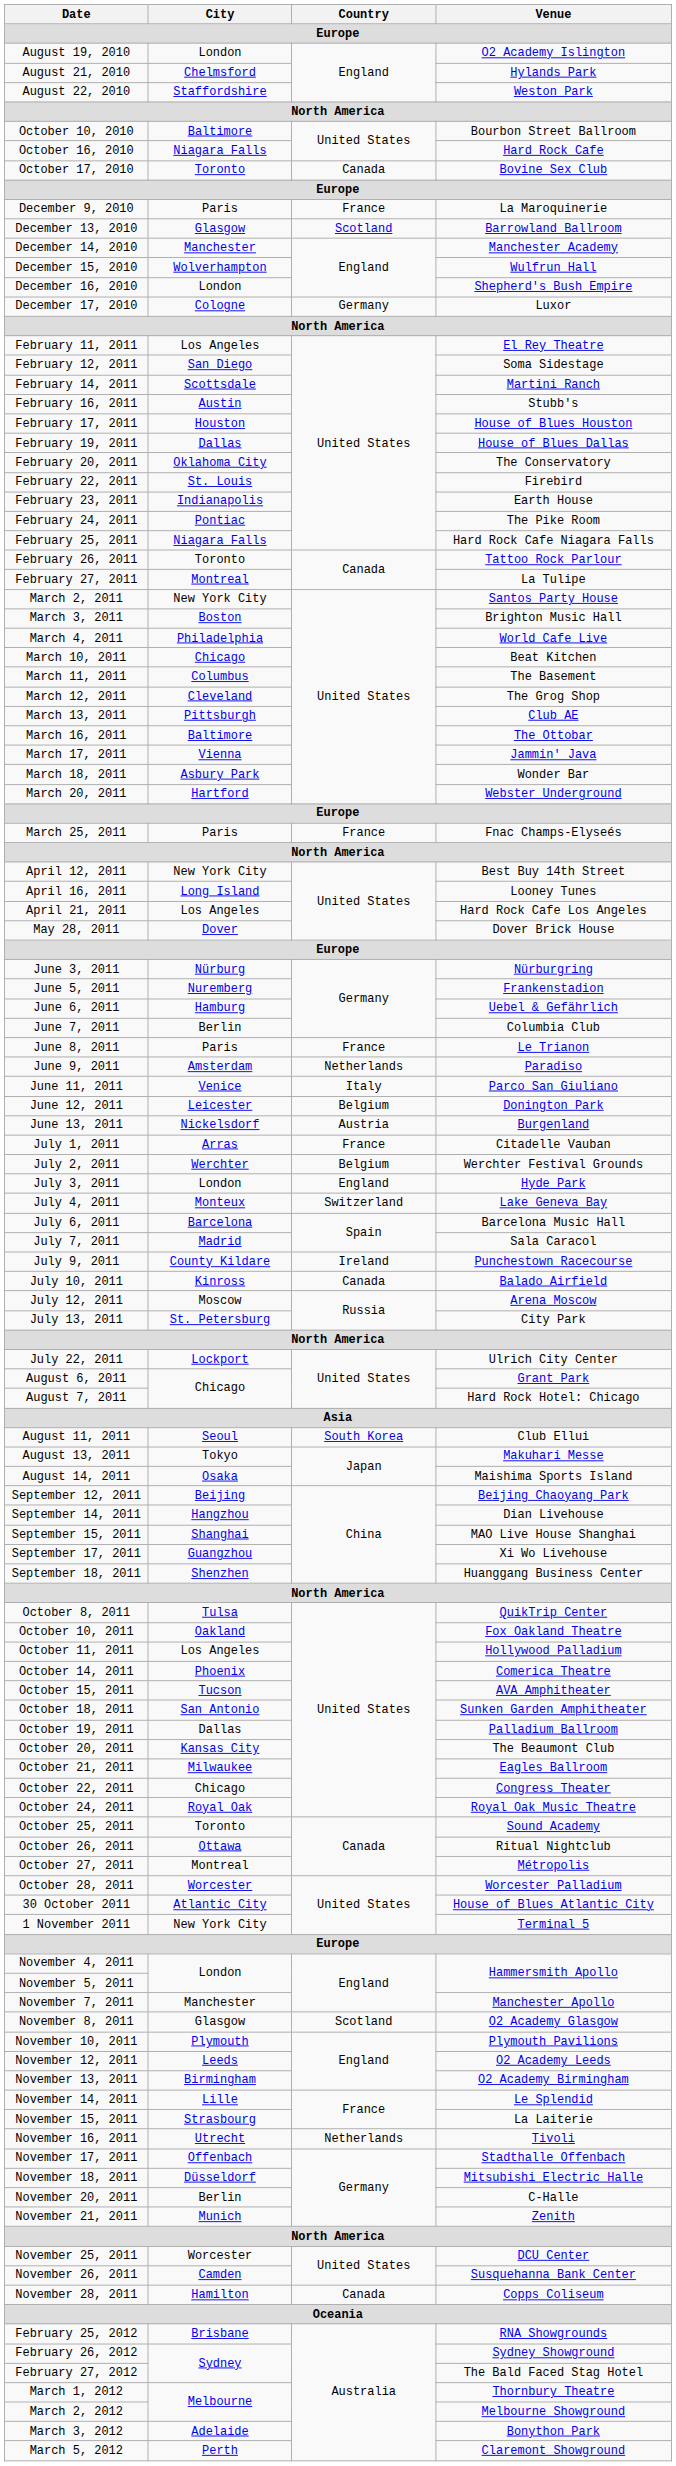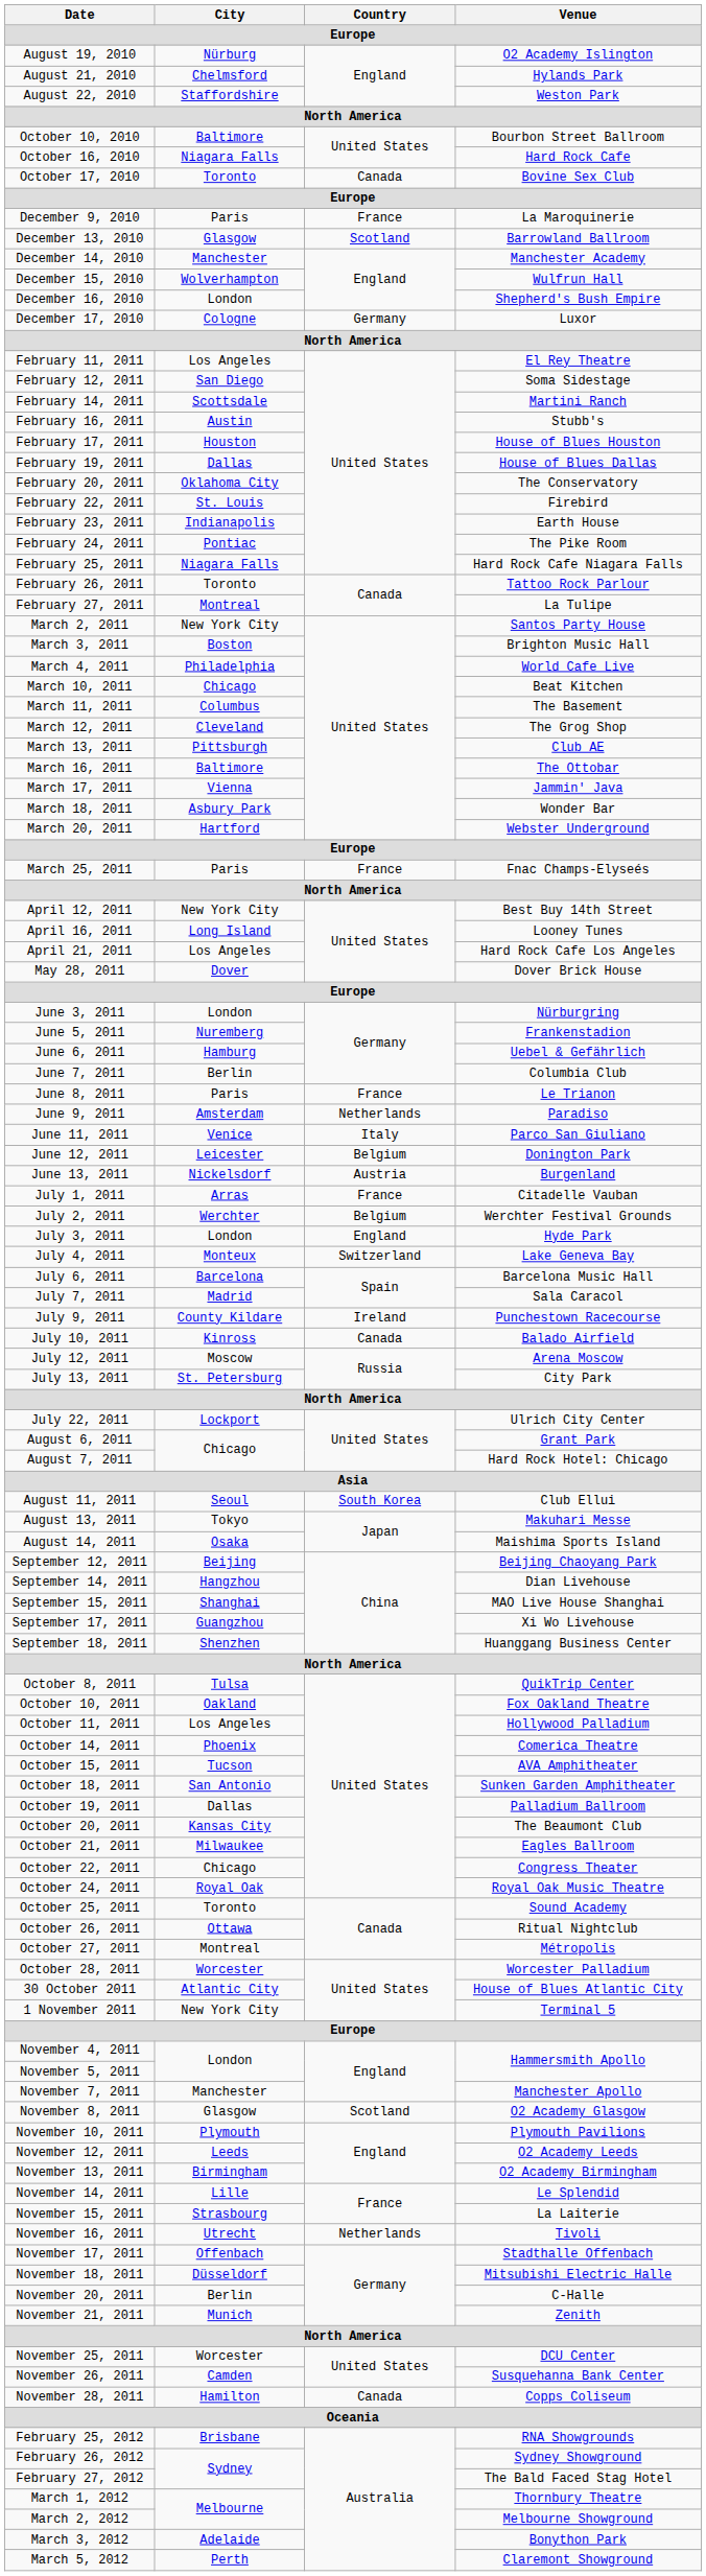August 19, 2010 | City: London -> Nürburg
June 3, 2011 | City: Nürburg -> London
